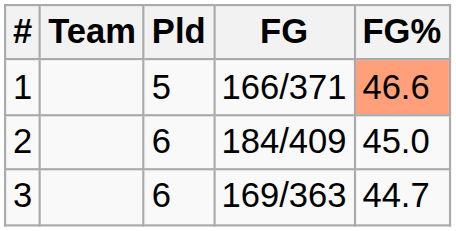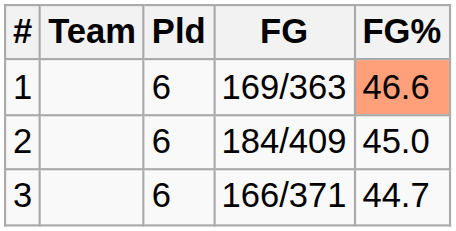1 | Pld: 5 -> 6
1 | FG: 166/371 -> 169/363
3 | FG: 169/363 -> 166/371
